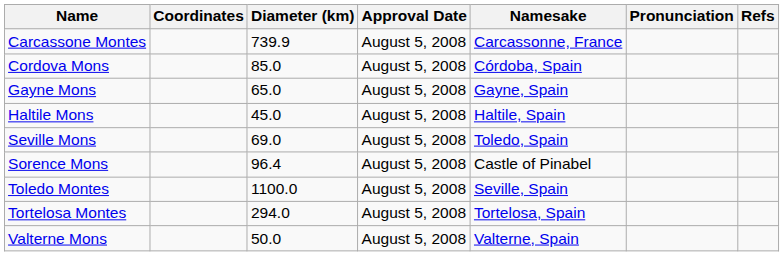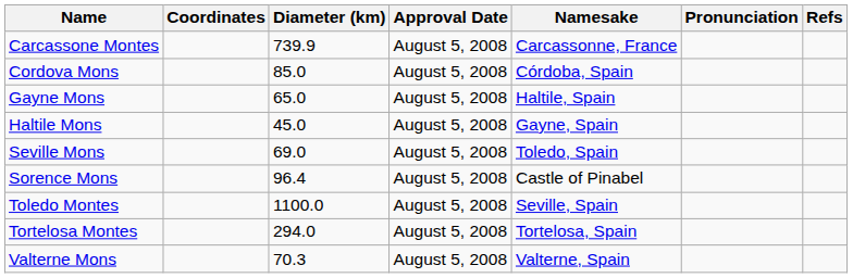Gayne Mons | Namesake: Gayne, Spain -> Haltile, Spain
Haltile Mons | Namesake: Haltile, Spain -> Gayne, Spain
Valterne Mons | Diameter (km): 50.0 -> 70.3
